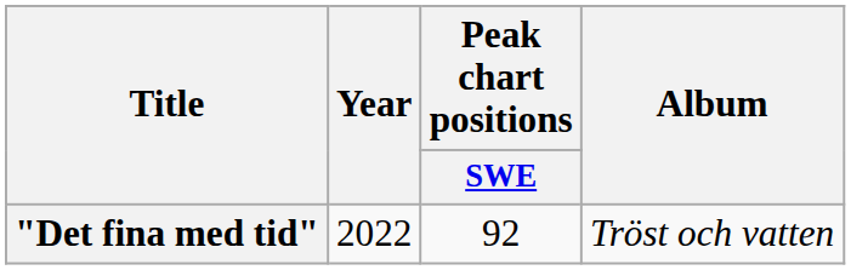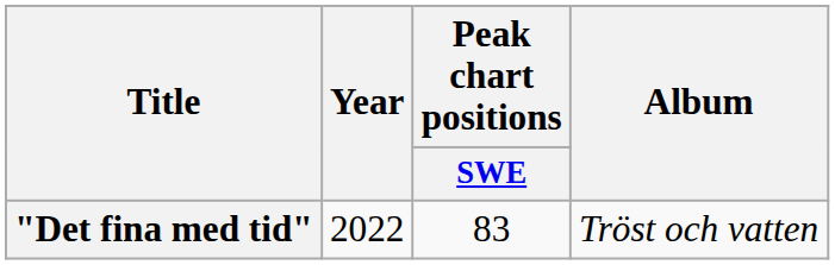"Det fina med tid" | Peak chart positions / SWE: 92 -> 83
